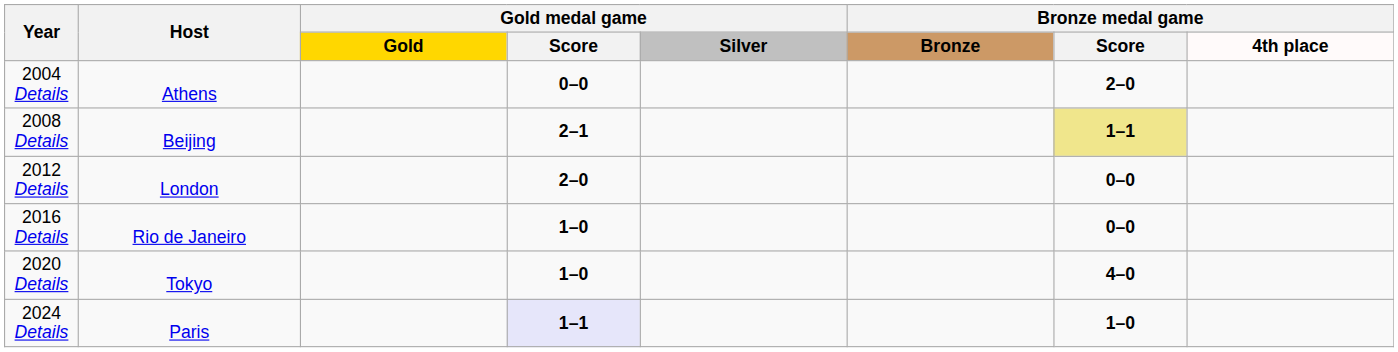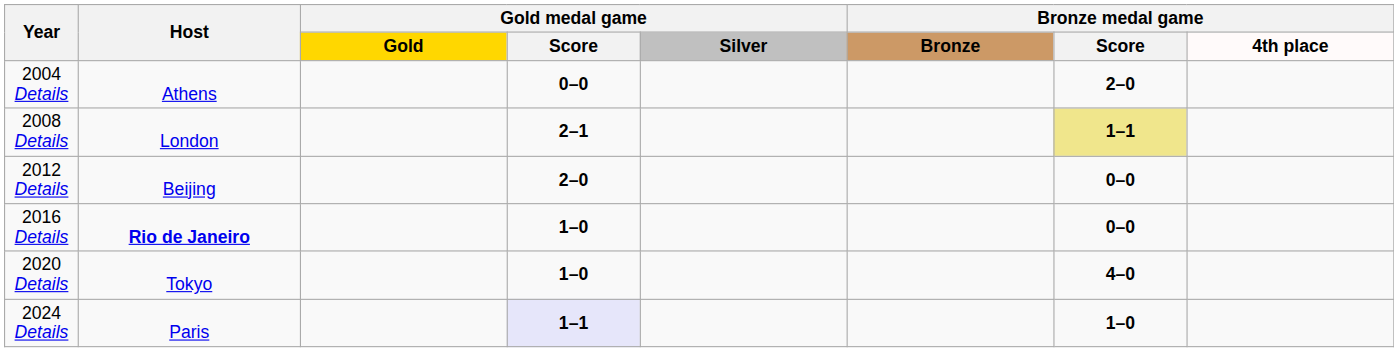2008 Details | Host: Beijing -> London
2012 Details | Host: London -> Beijing
2016 Details | Host: normal -> bold
